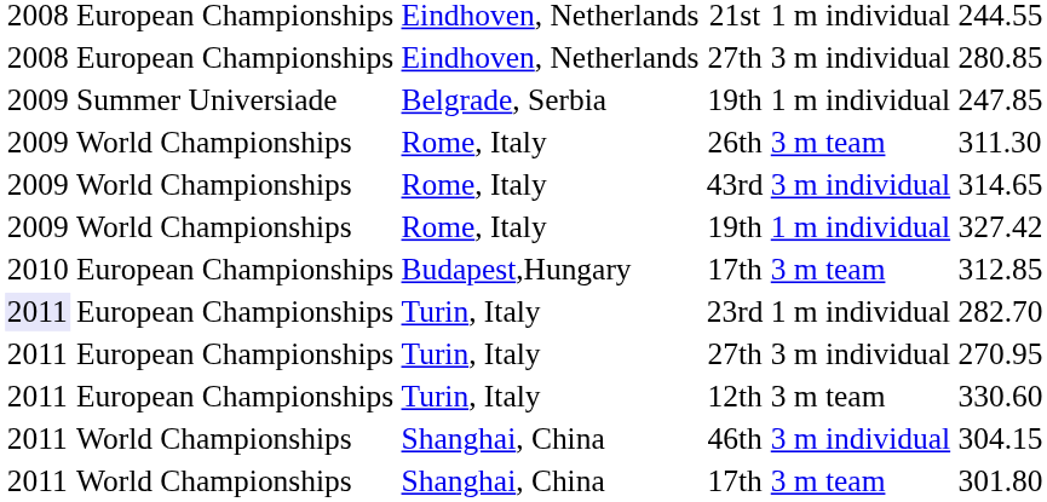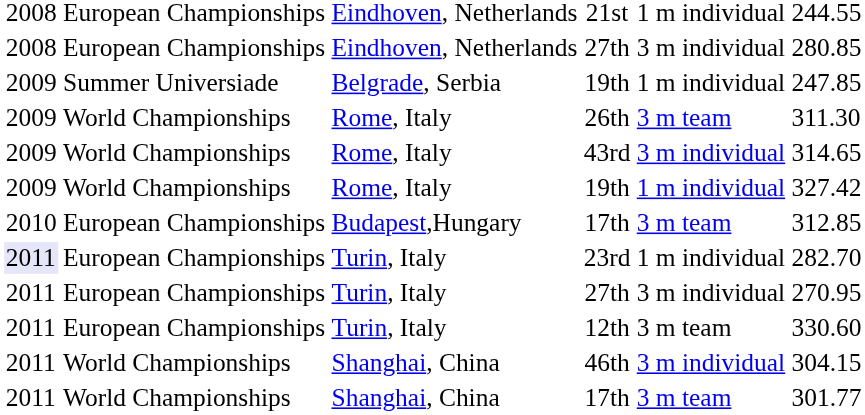Shanghai, China / 17th | column 6: 301.80 -> 301.77
